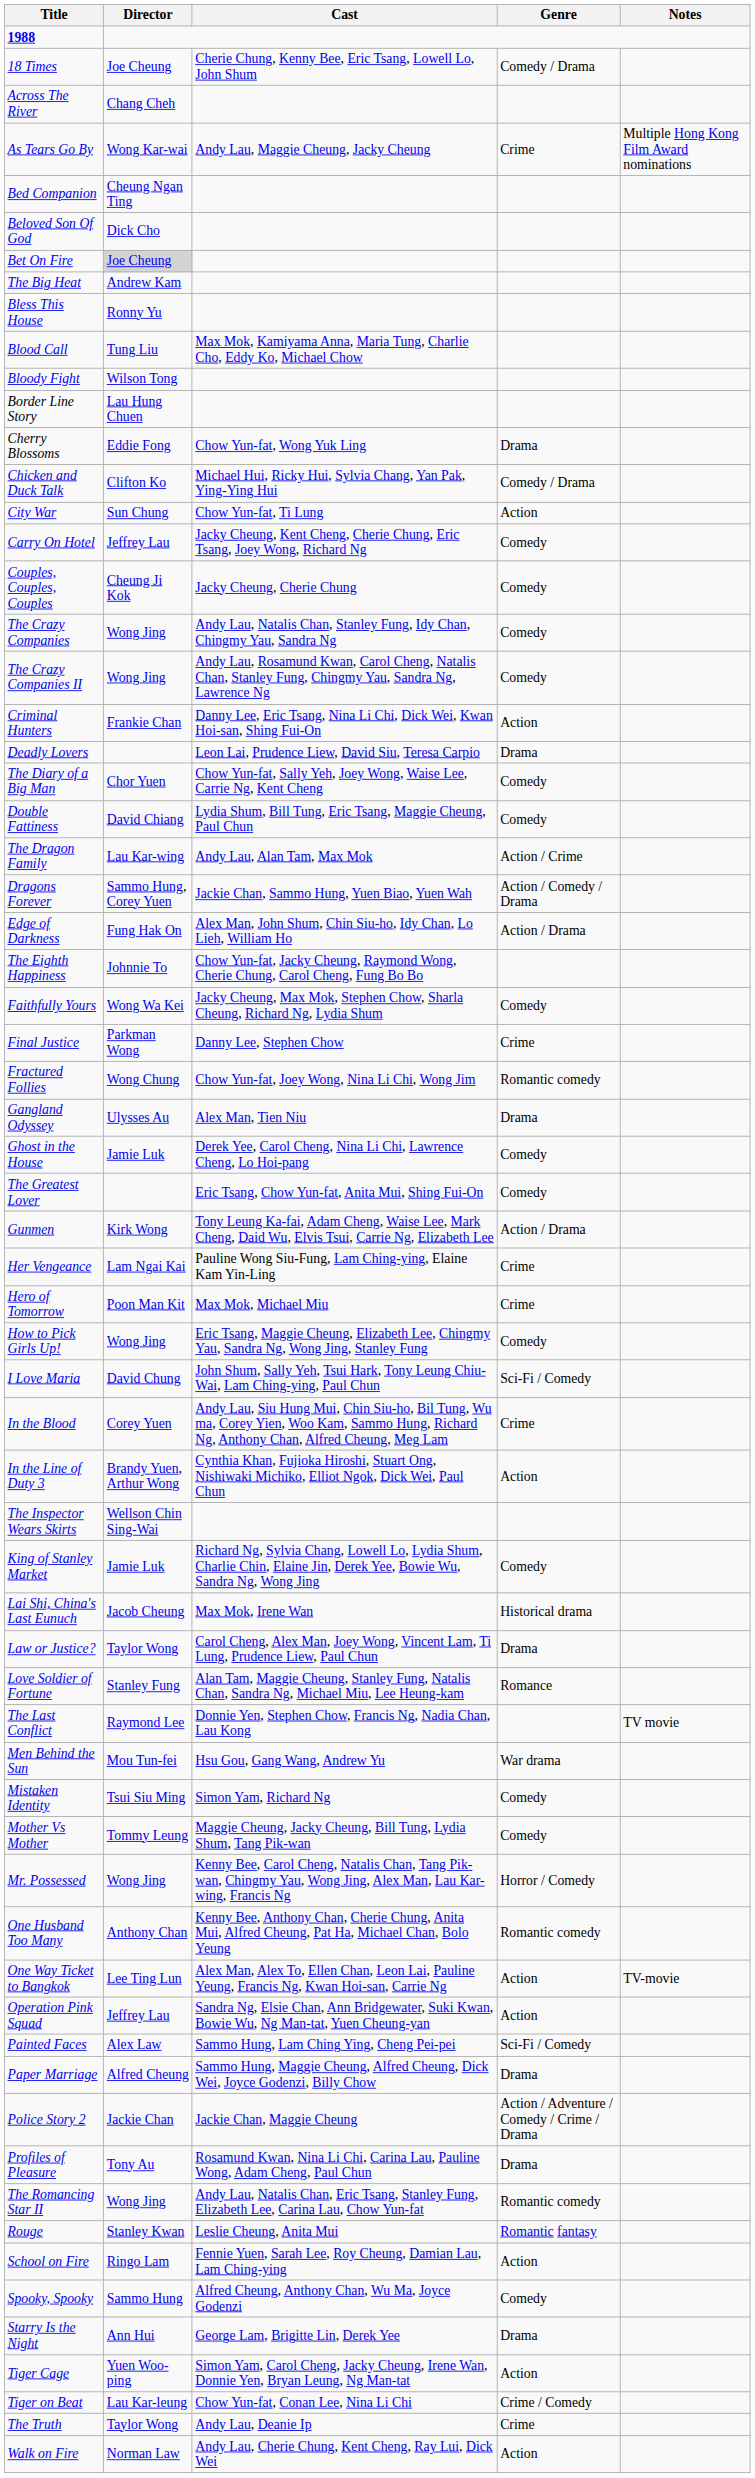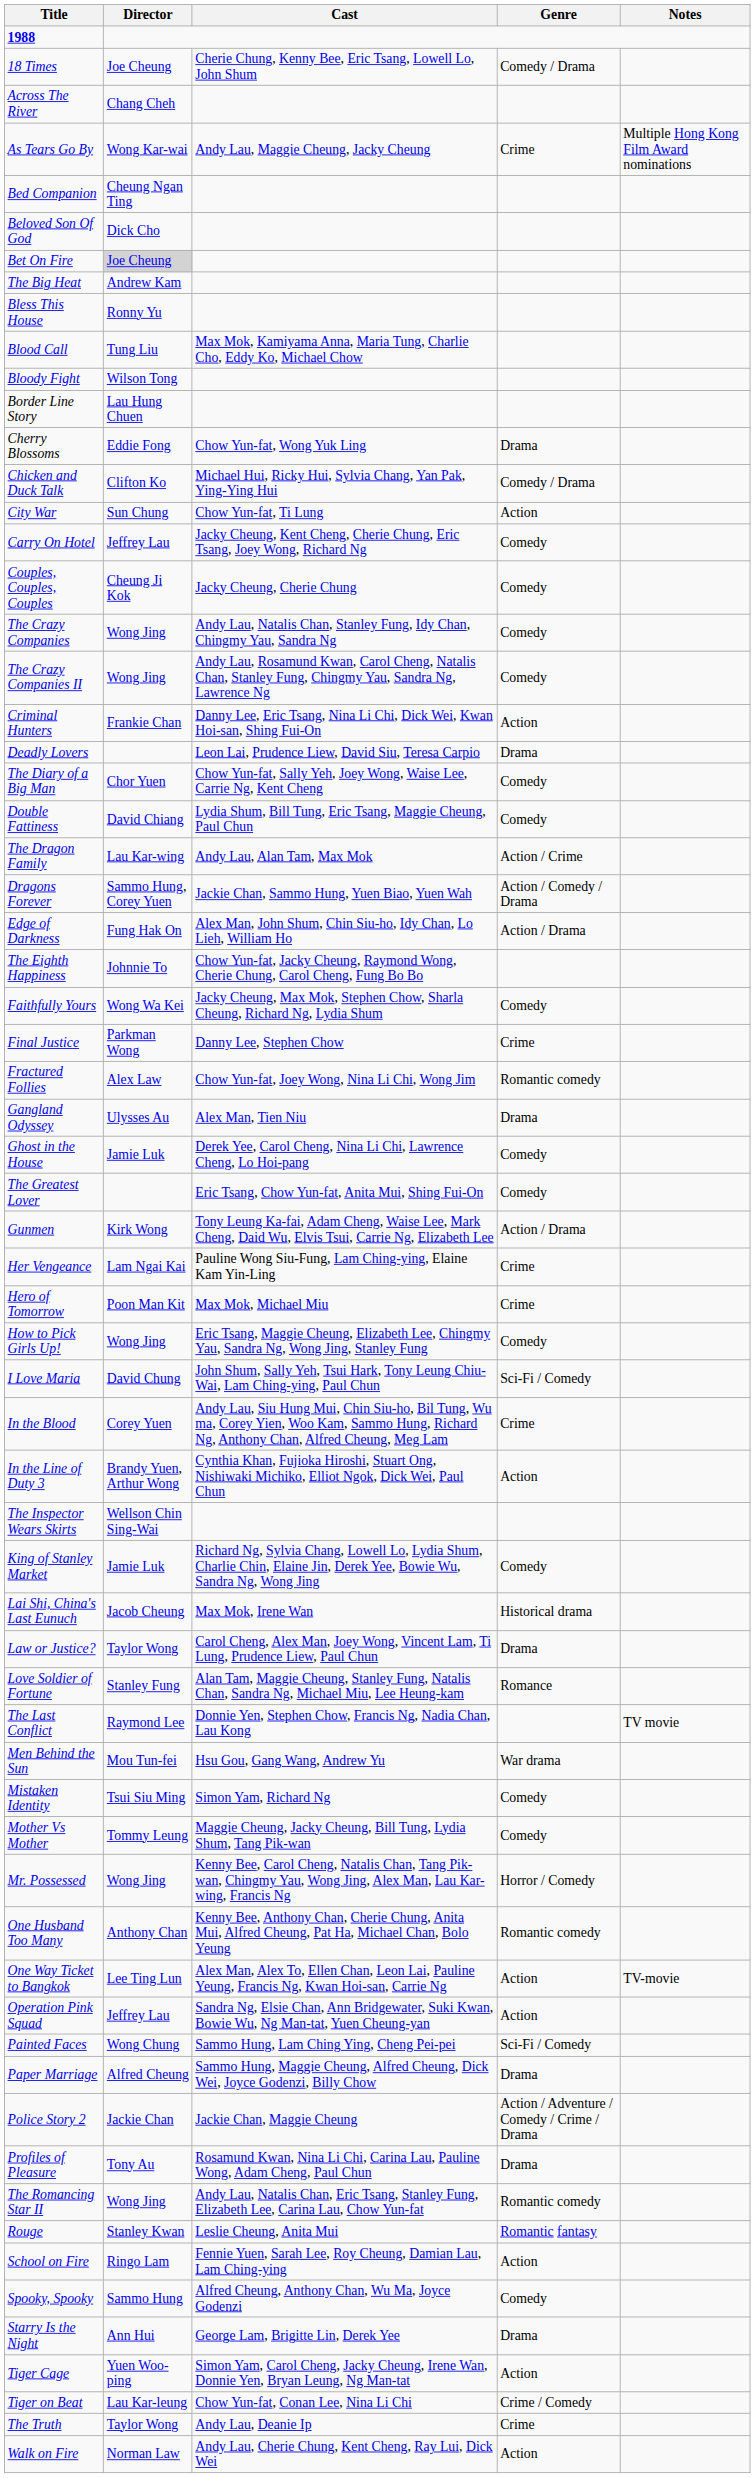Fractured Follies | Director: Wong Chung -> Alex Law
Painted Faces | Director: Alex Law -> Wong Chung
